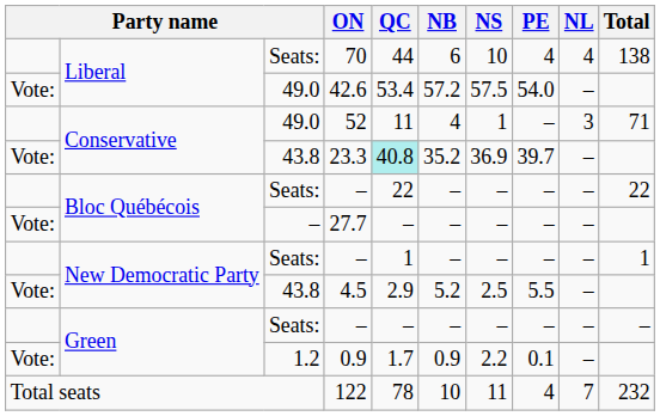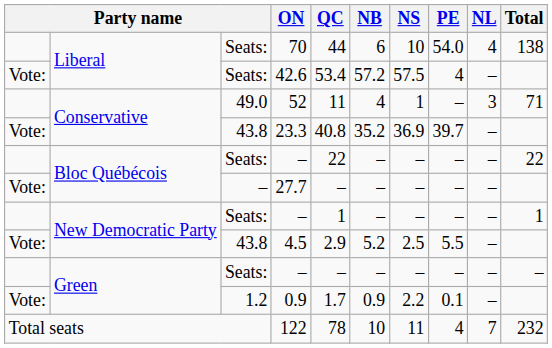70 | PE: 4 -> 54.0
42.6 | column 3: 49.0 -> Seats:
42.6 | PE: 54.0 -> 4
23.3 | QC: paleturquoise background -> no background
